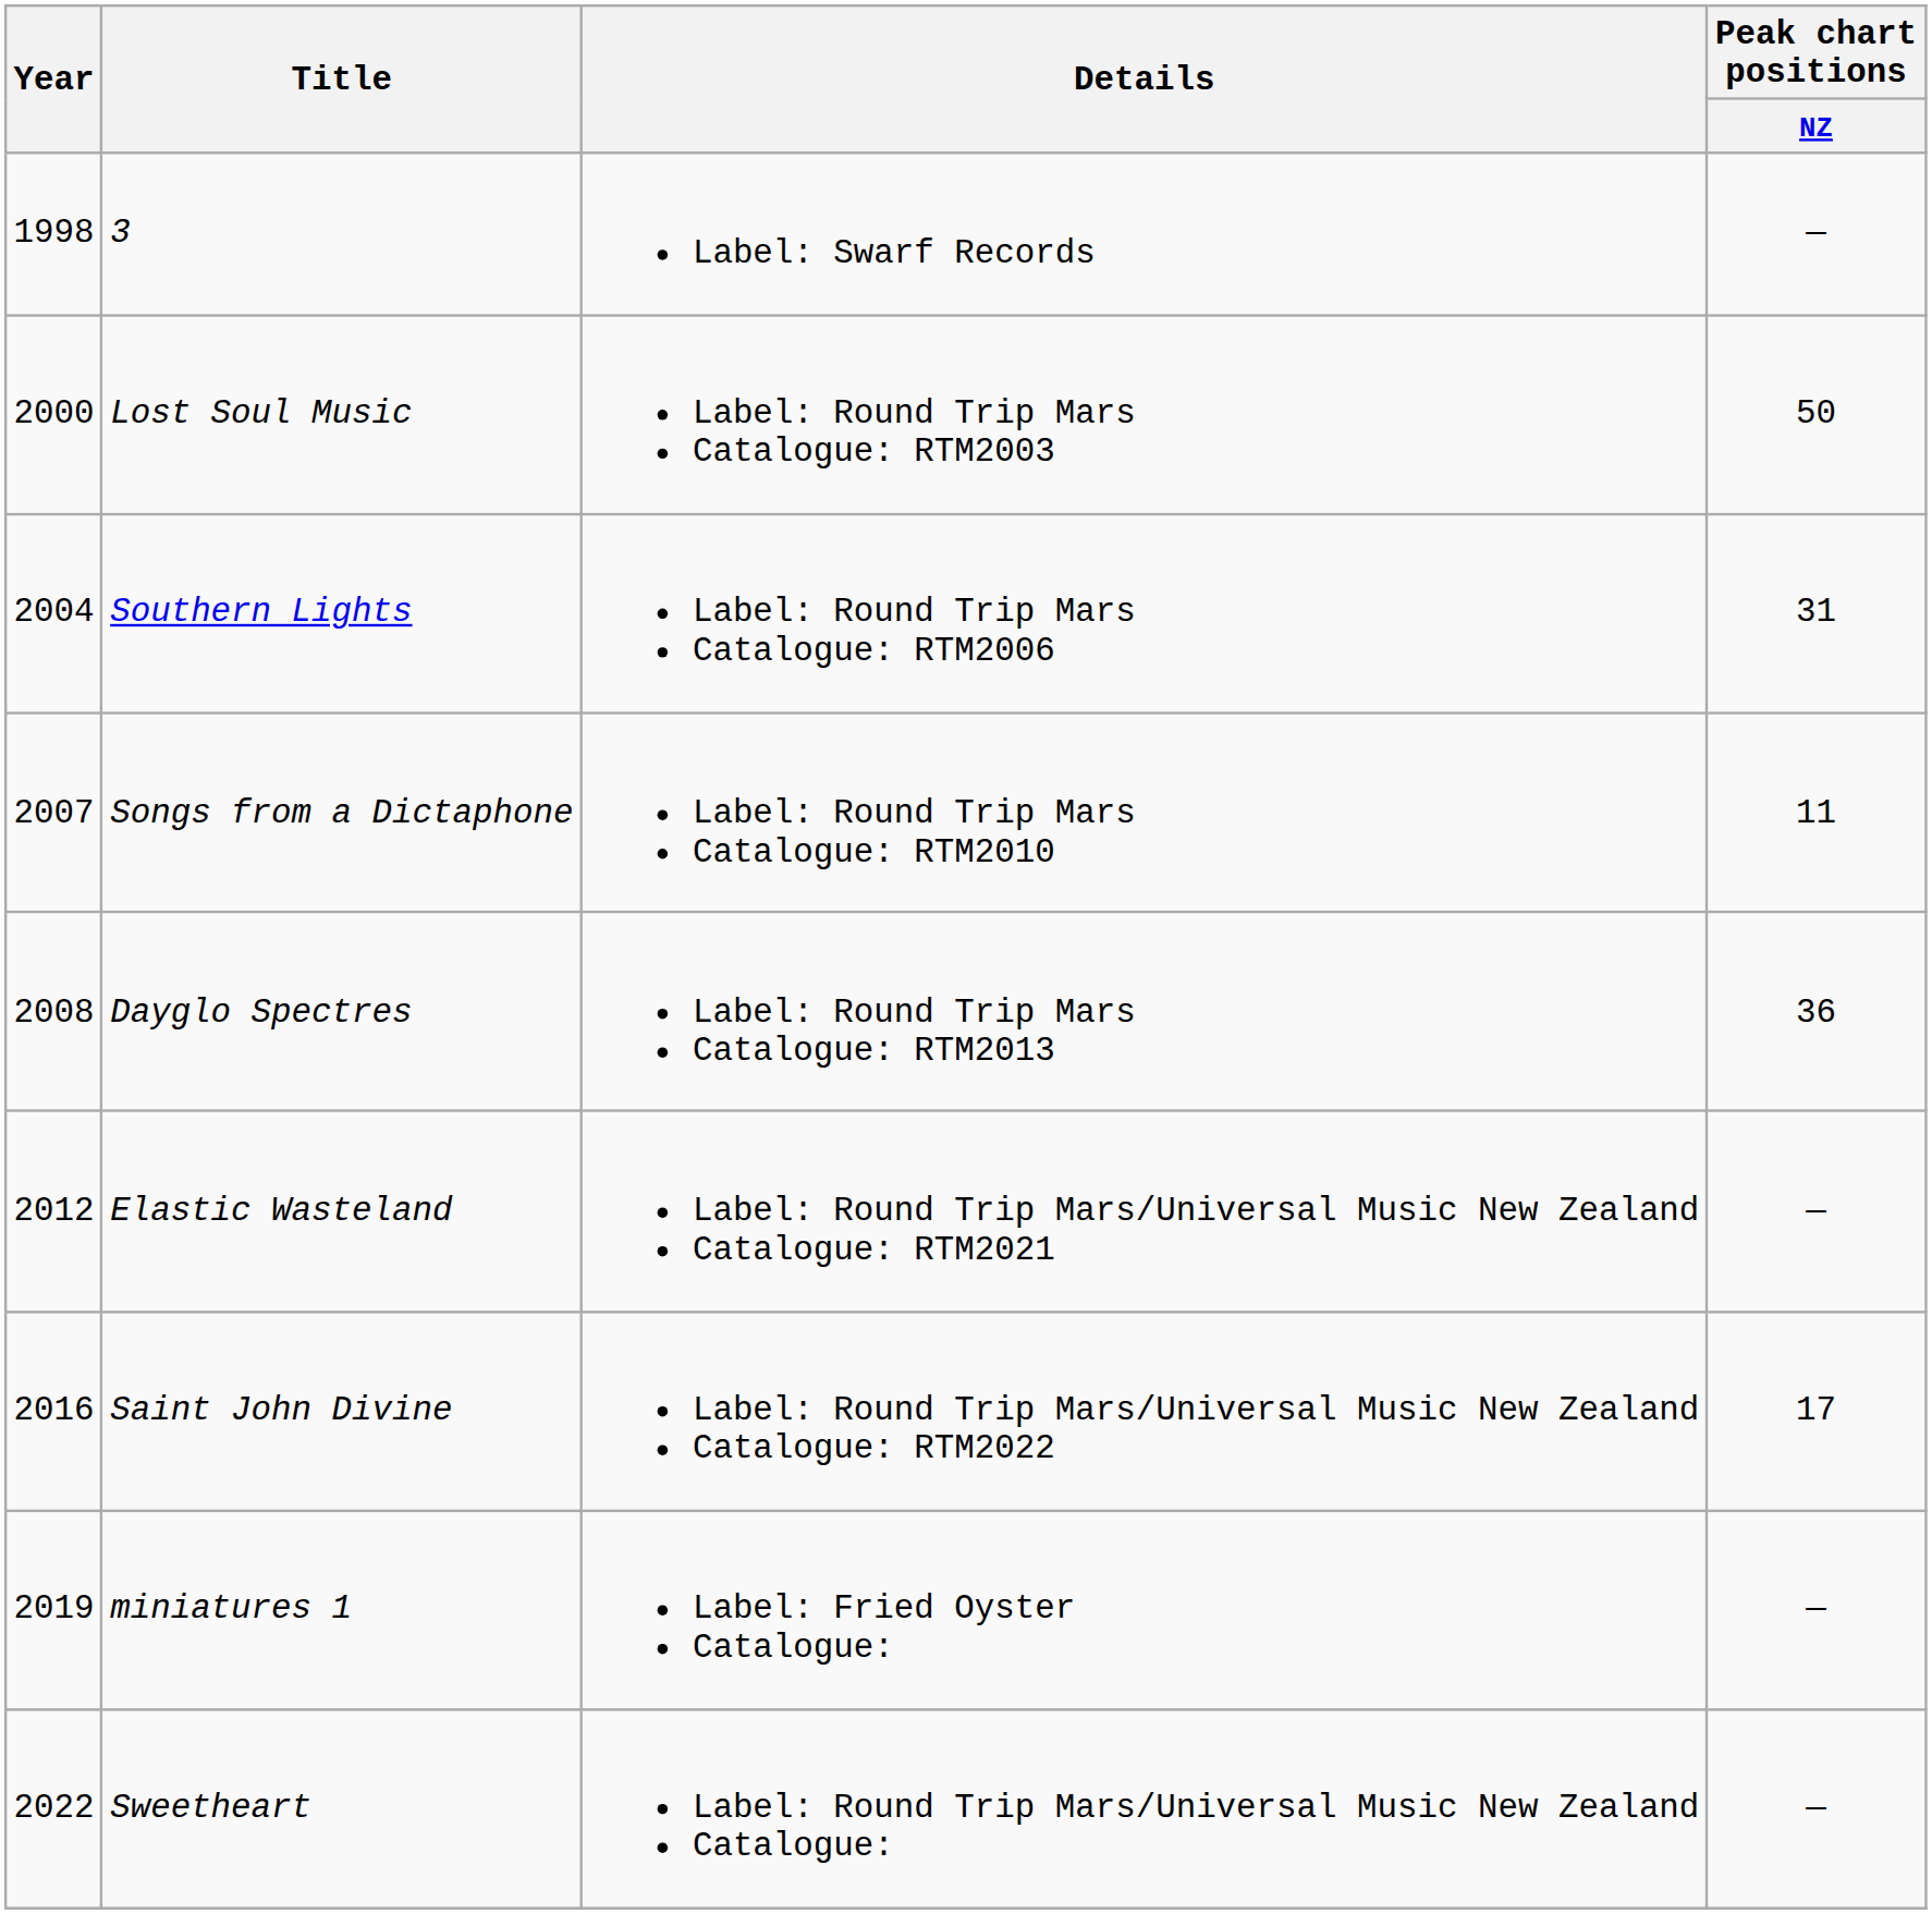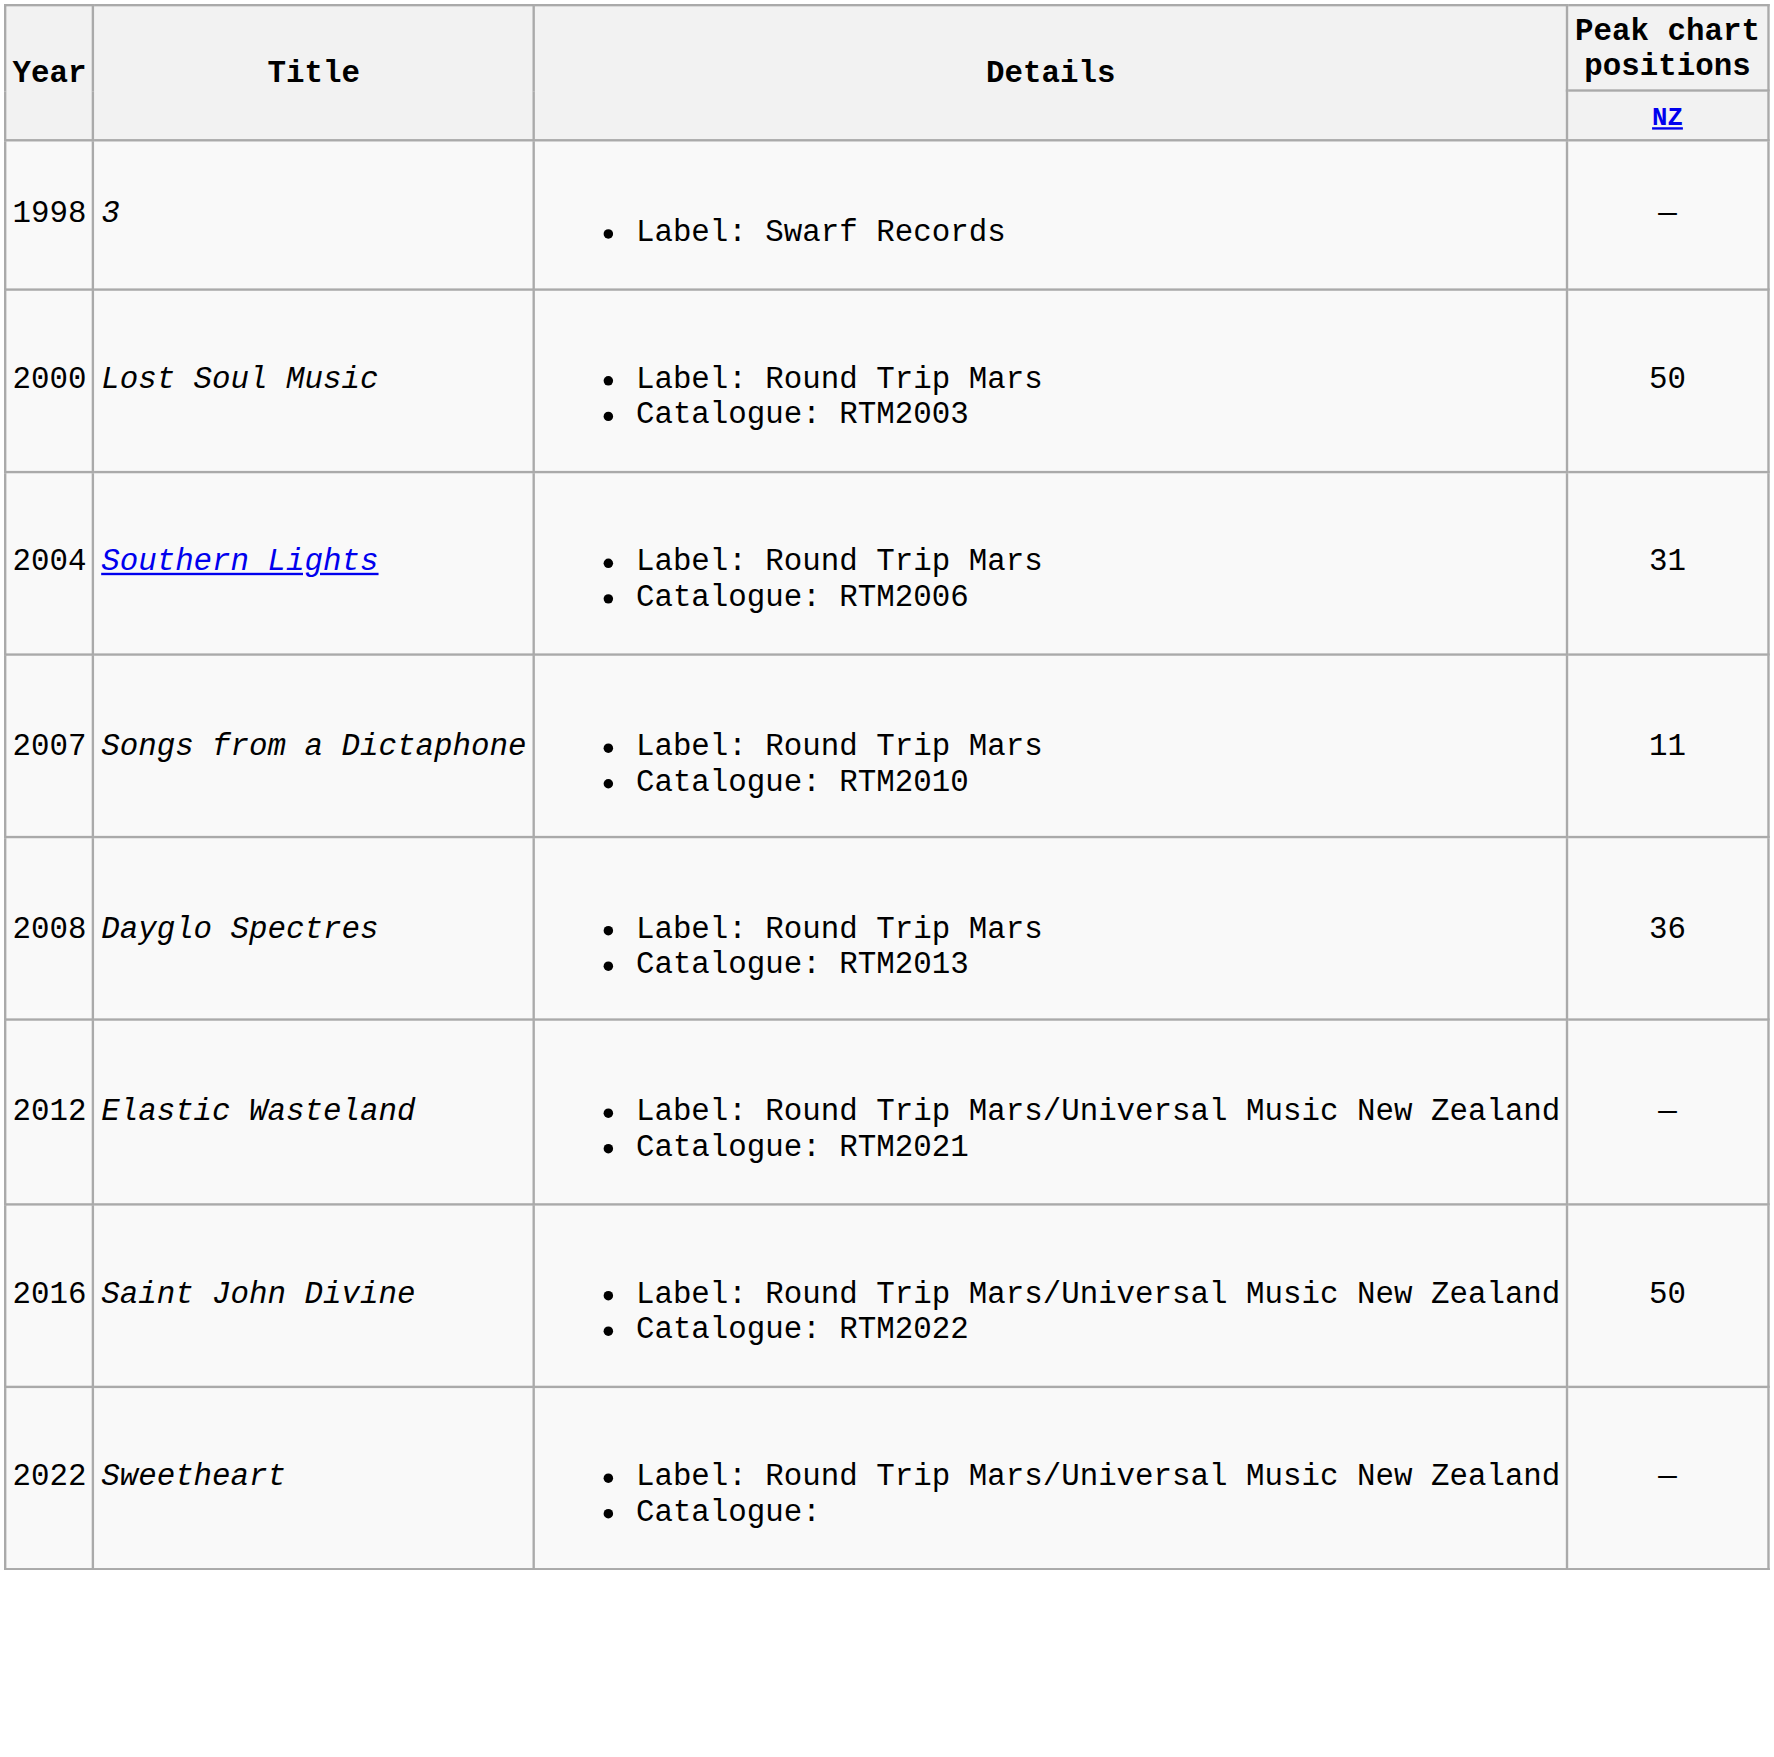Saint John Divine | Peak chart positions / NZ: 17 -> 50
- row: 2019 | miniatures 1 | Label: Fried Oyster Catalogue: | —
